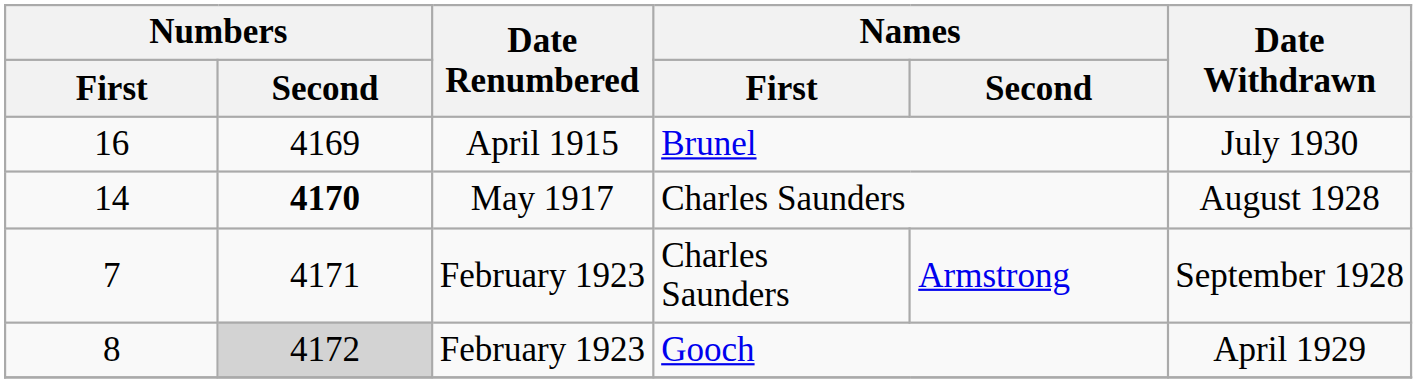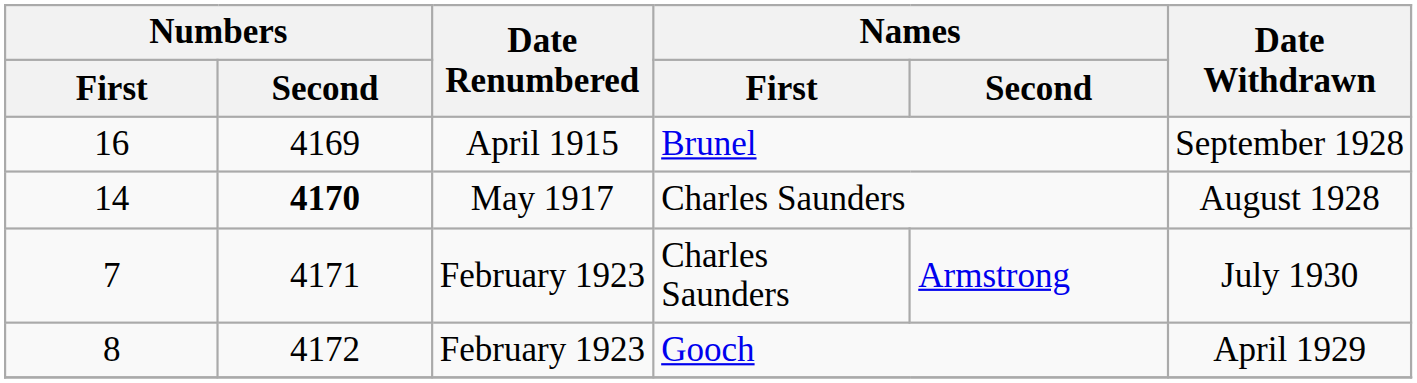16 | Date Withdrawn: July 1930 -> September 1928
7 | Date Withdrawn: September 1928 -> July 1930
8 | Numbers / Second: lightgrey background -> no background
